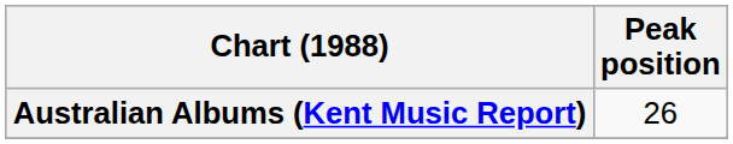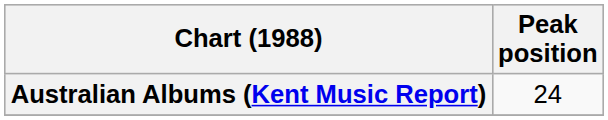Australian Albums (Kent Music Report) | Peak position: 26 -> 24
